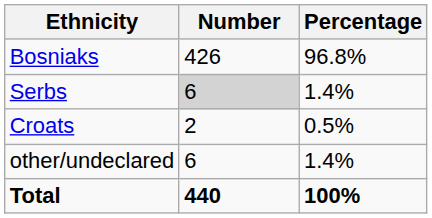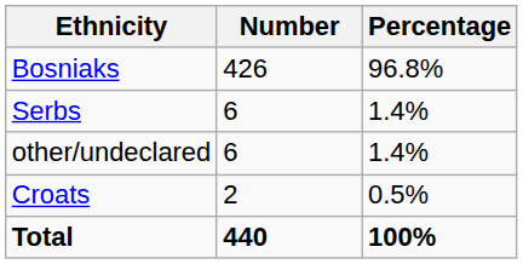Serbs | Number: lightgrey background -> no background
rows swapped: Croats <-> other/undeclared
